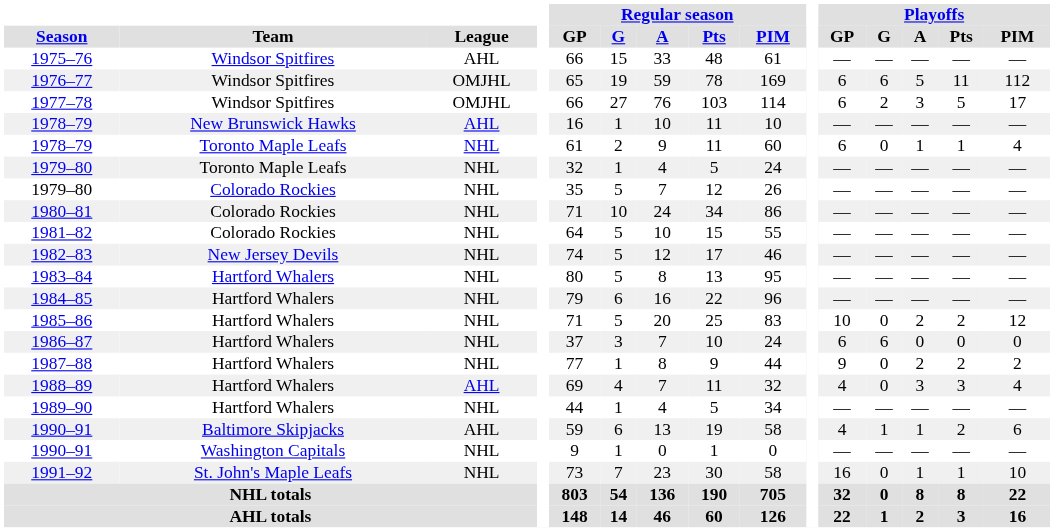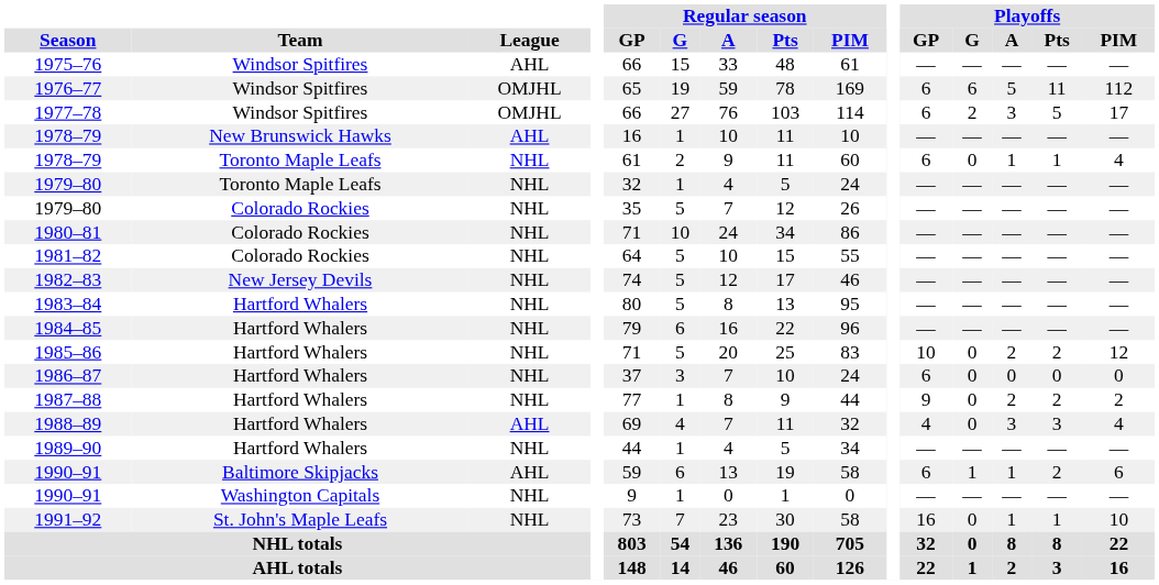1986–87 | Playoffs / G: 6 -> 0
1990–91 / Baltimore Skipjacks | Playoffs / GP: 4 -> 6
